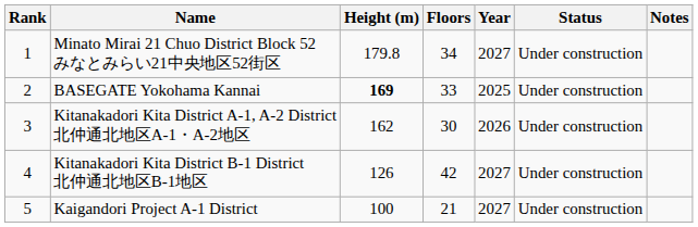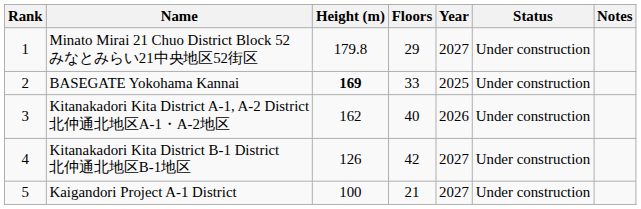Minato Mirai 21 Chuo District Block 52 みなとみらい21中央地区52街区 | Floors: 34 -> 29
Kitanakadori Kita District A-1, A-2 District 北仲通北地区A-1・A-2地区 | Floors: 30 -> 40
